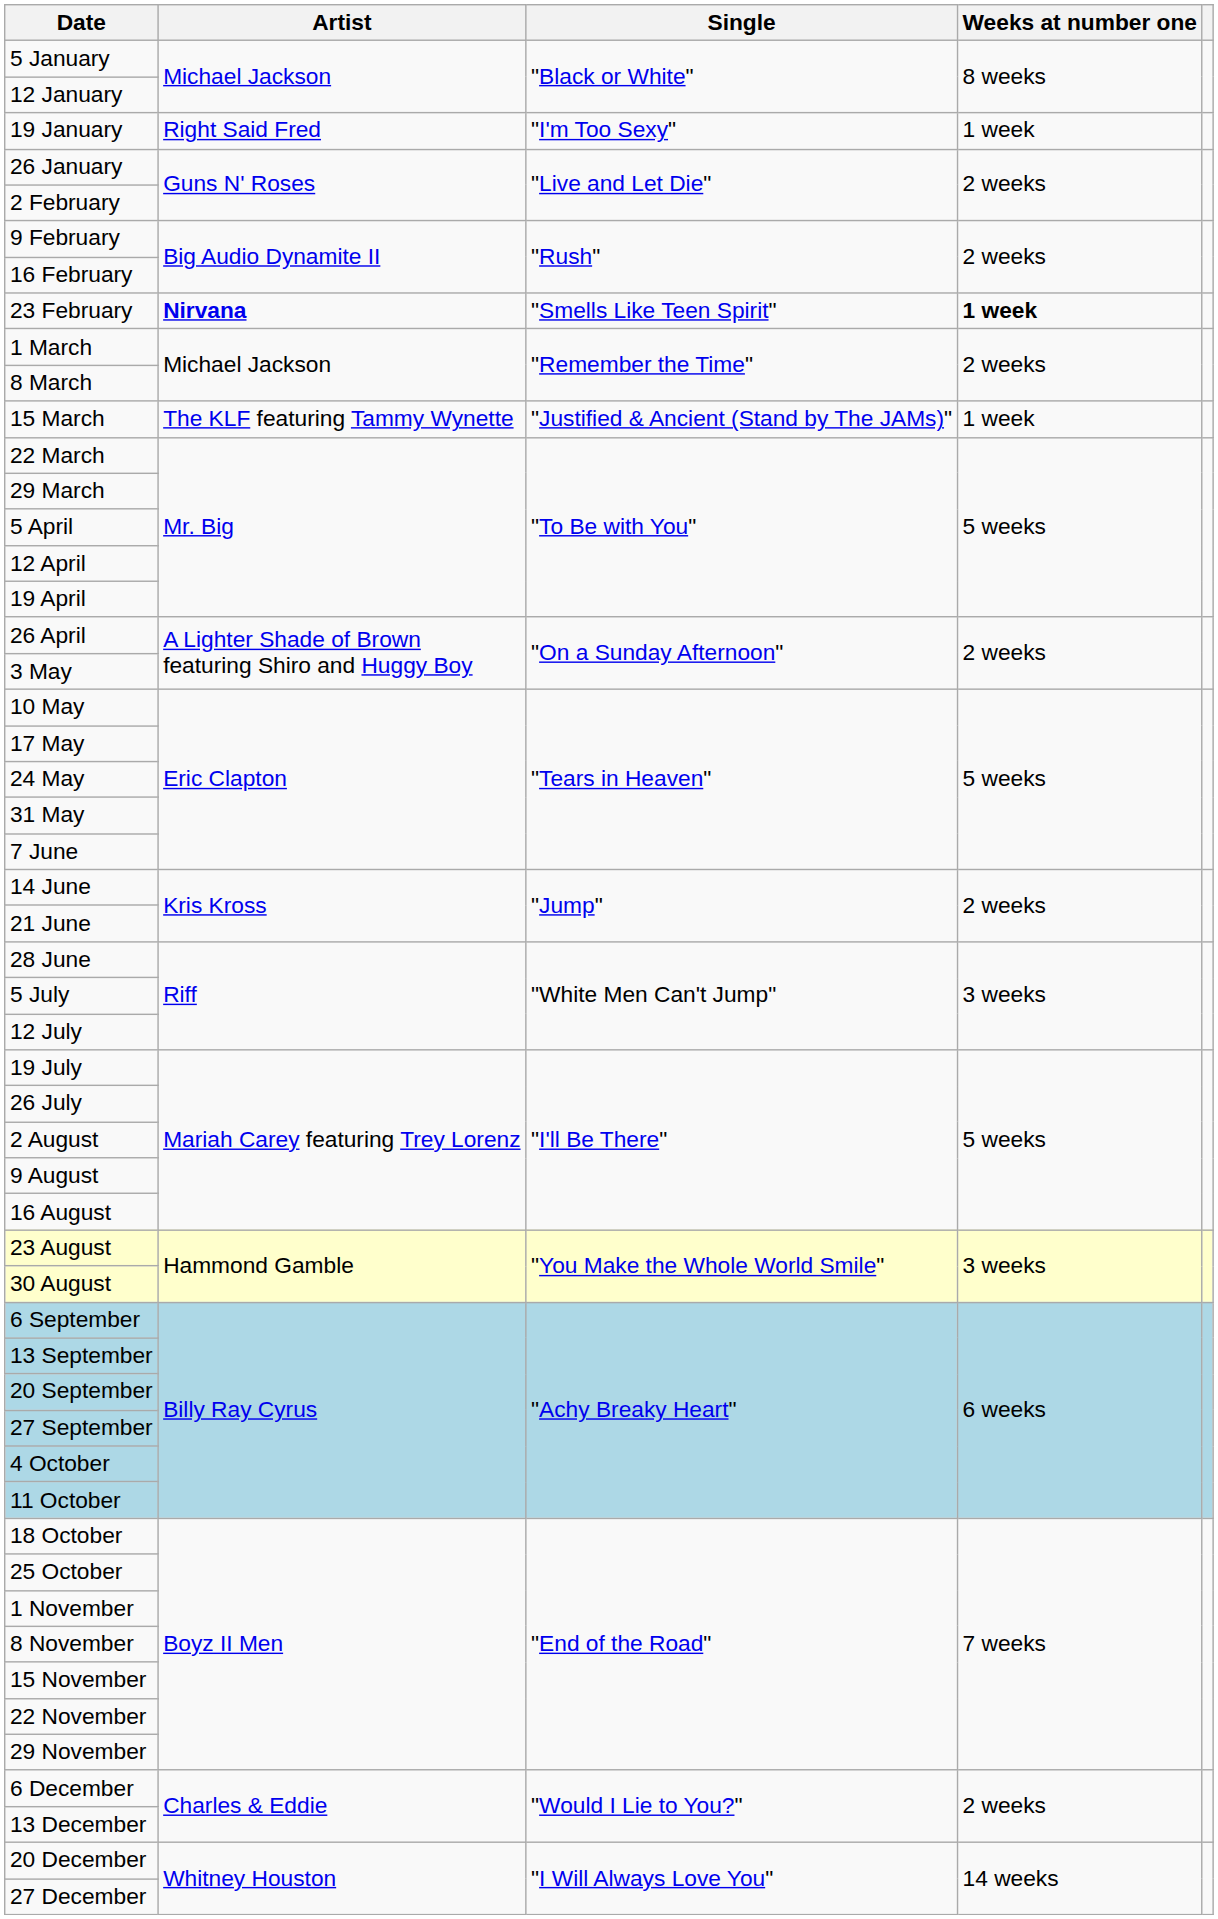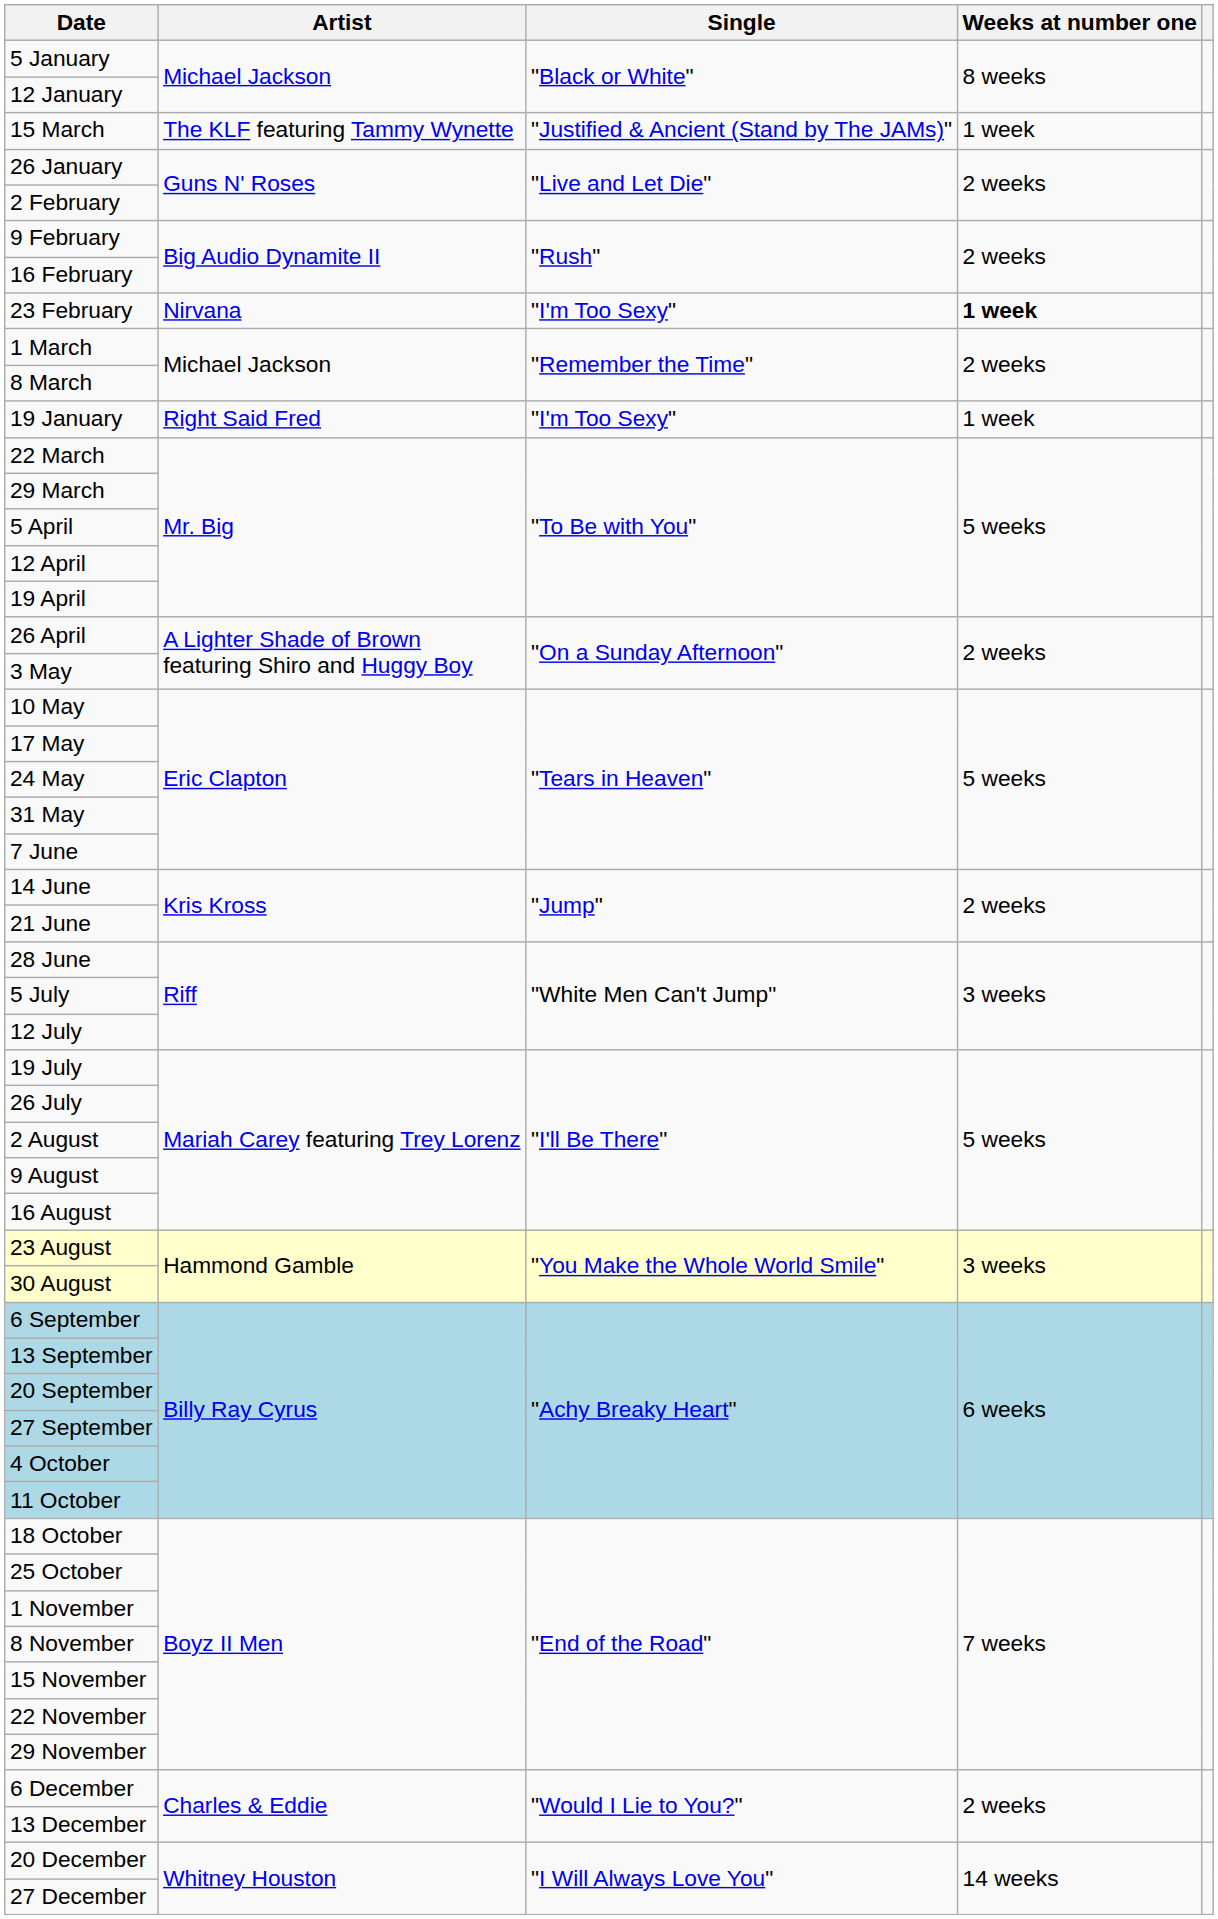rows swapped: 19 January <-> 15 March
23 February | Artist: bold -> normal
23 February | Single: "Smells Like Teen Spirit" -> "I'm Too Sexy"
